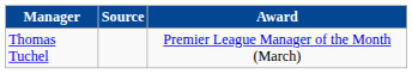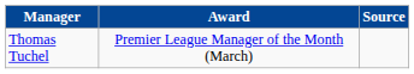columns swapped: Award <-> Source
